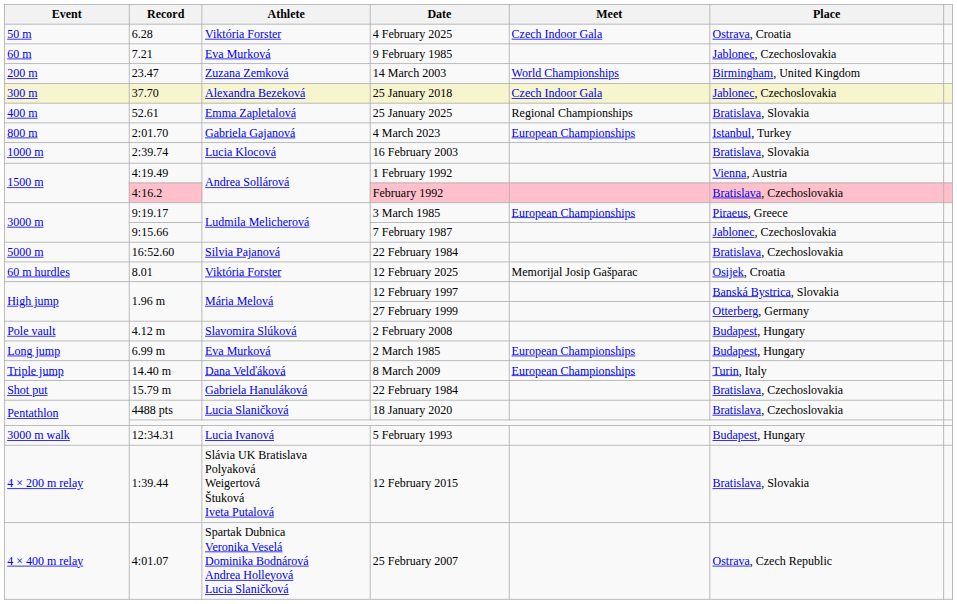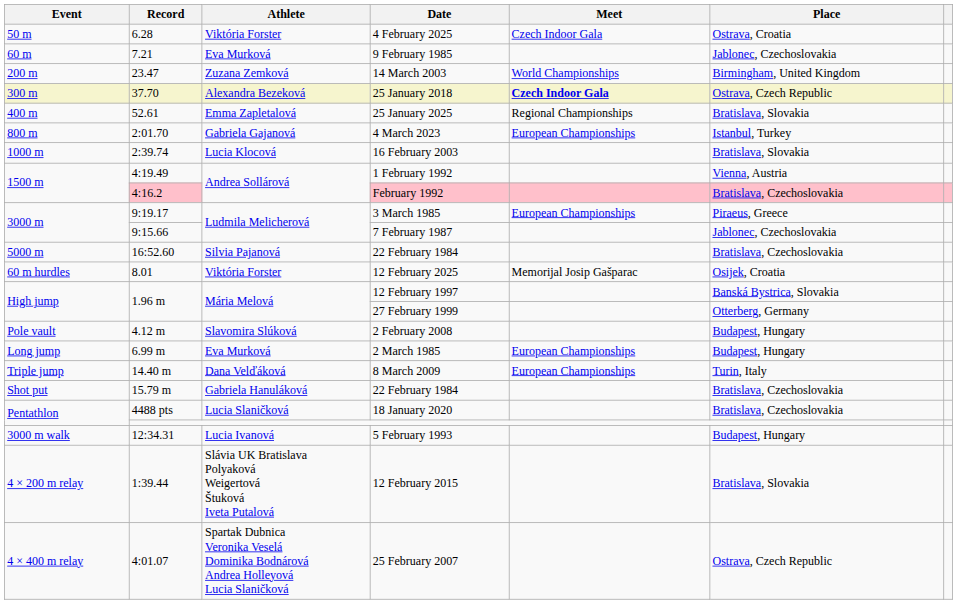25 January 2018 | Meet: normal -> bold
25 January 2018 | Place: Jablonec, Czechoslovakia -> Ostrava, Czech Republic
